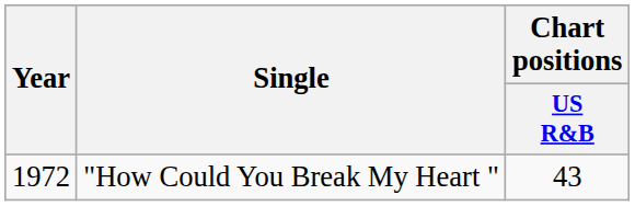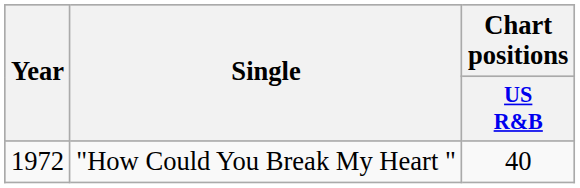"How Could You Break My Heart " | Chart positions / US R&B: 43 -> 40
